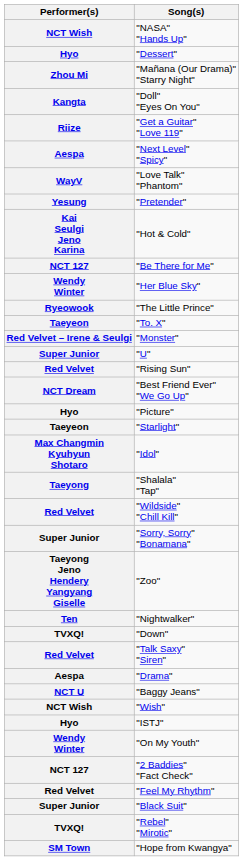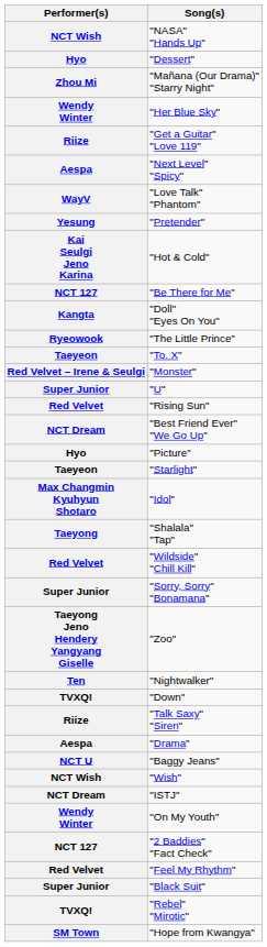rows swapped: "Doll" "Eyes On You" <-> "Her Blue Sky"
"Talk Saxy" "Siren" | Performer(s): Red Velvet -> Riize
"ISTJ" | Performer(s): Hyo -> NCT Dream
